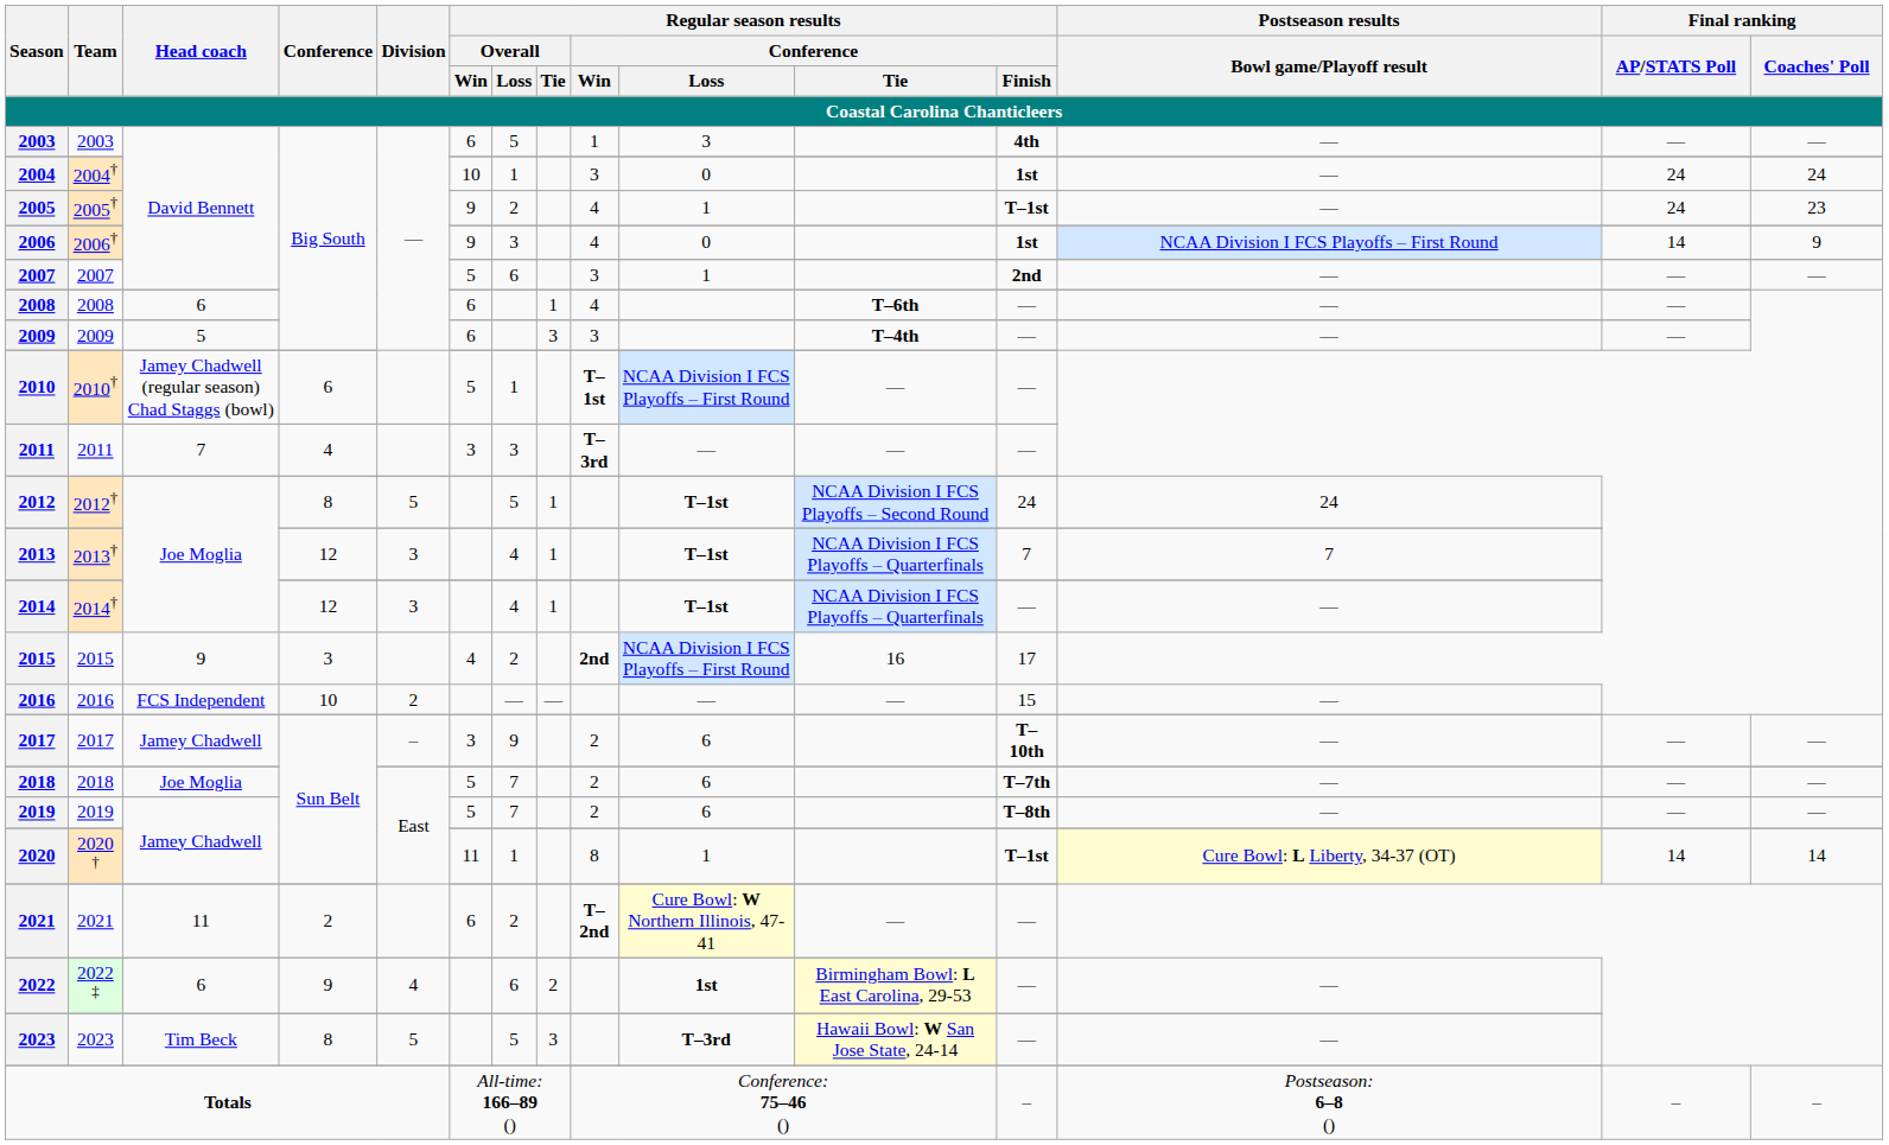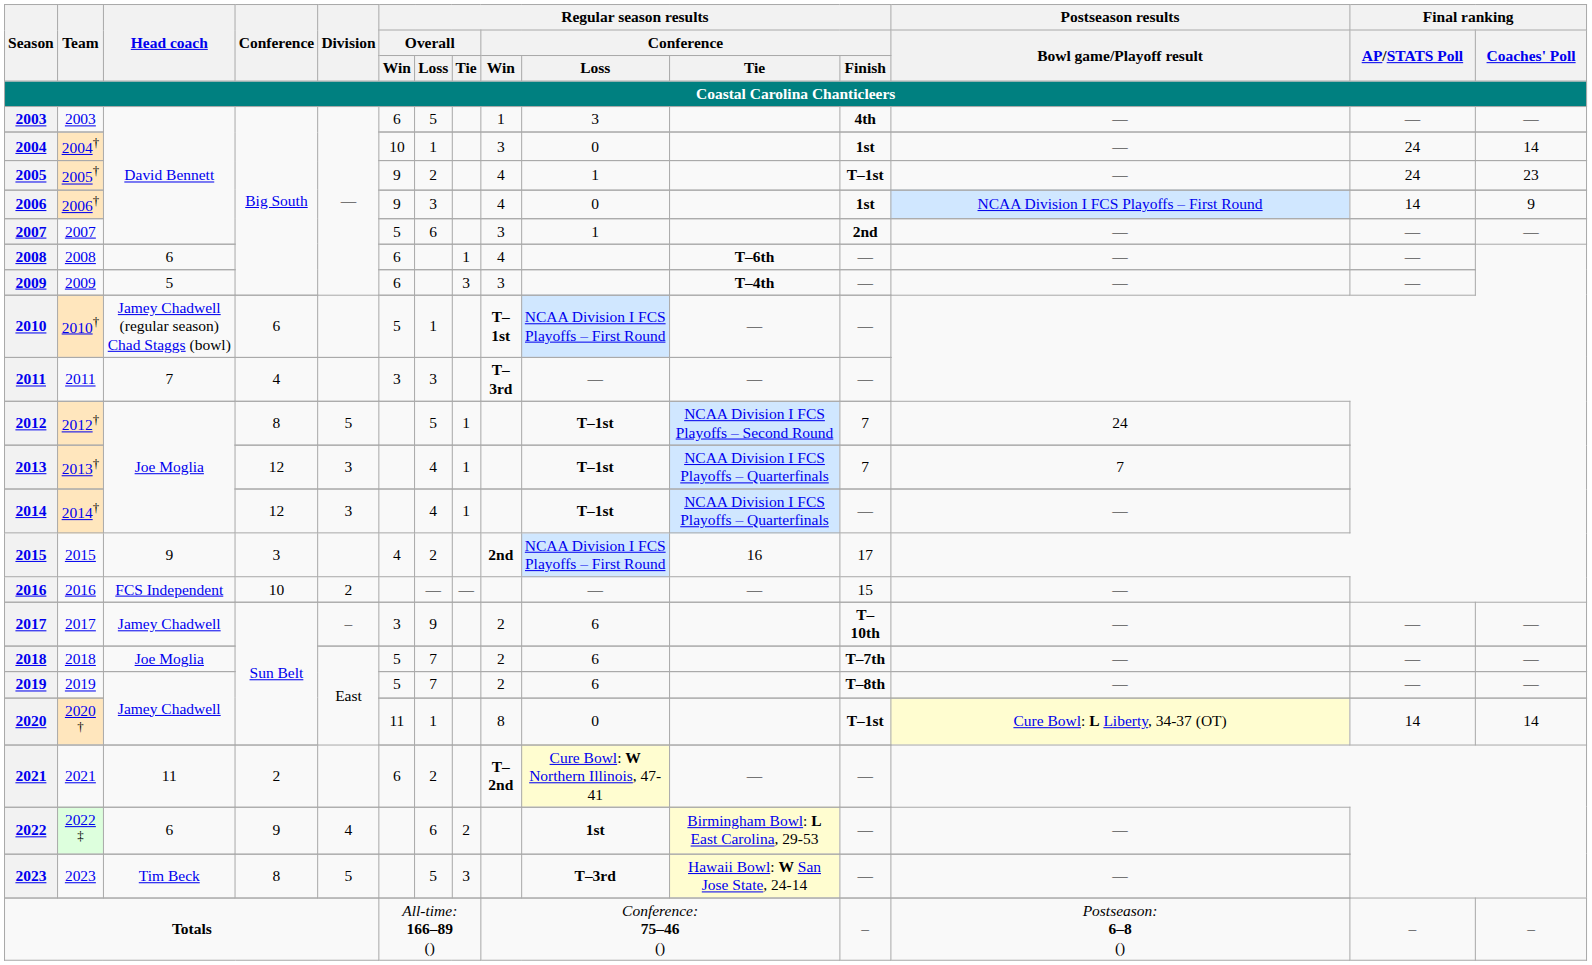2004 | Final ranking / Coaches' Poll: 24 -> 14
2012 | Regular season results / Conference / Finish: 24 -> 7
2020 | Regular season results / Conference / Loss: 1 -> 0
